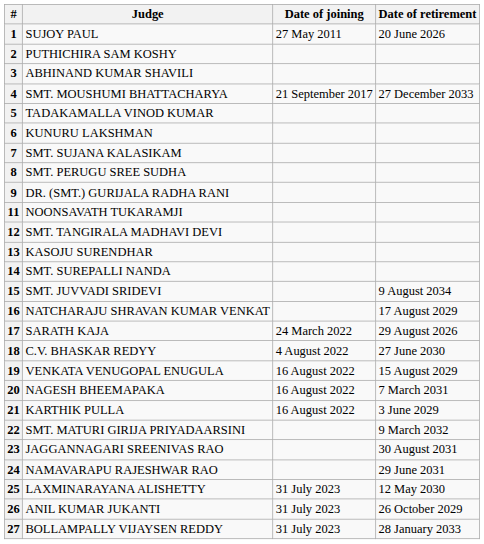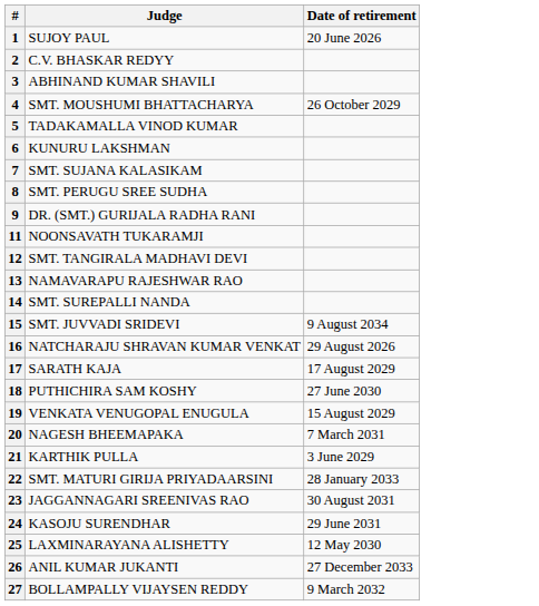- column: Date of joining | 27 May 2011 | 21 September 2017 | 24 March 2022 | 4 August 2022 | 16 August 2022 | 16 August 2022 | 16 August 2022 | 31 July 2023 | 31 July 2023 | 31 July 2023
2 | Judge: PUTHICHIRA SAM KOSHY -> C.V. BHASKAR REDYY
4 | Date of retirement: 27 December 2033 -> 26 October 2029
13 | Judge: KASOJU SURENDHAR -> NAMAVARAPU RAJESHWAR RAO
16 | Date of retirement: 17 August 2029 -> 29 August 2026
17 | Date of retirement: 29 August 2026 -> 17 August 2029
18 | Judge: C.V. BHASKAR REDYY -> PUTHICHIRA SAM KOSHY
22 | Date of retirement: 9 March 2032 -> 28 January 2033
24 | Judge: NAMAVARAPU RAJESHWAR RAO -> KASOJU SURENDHAR
26 | Date of retirement: 26 October 2029 -> 27 December 2033
27 | Date of retirement: 28 January 2033 -> 9 March 2032
